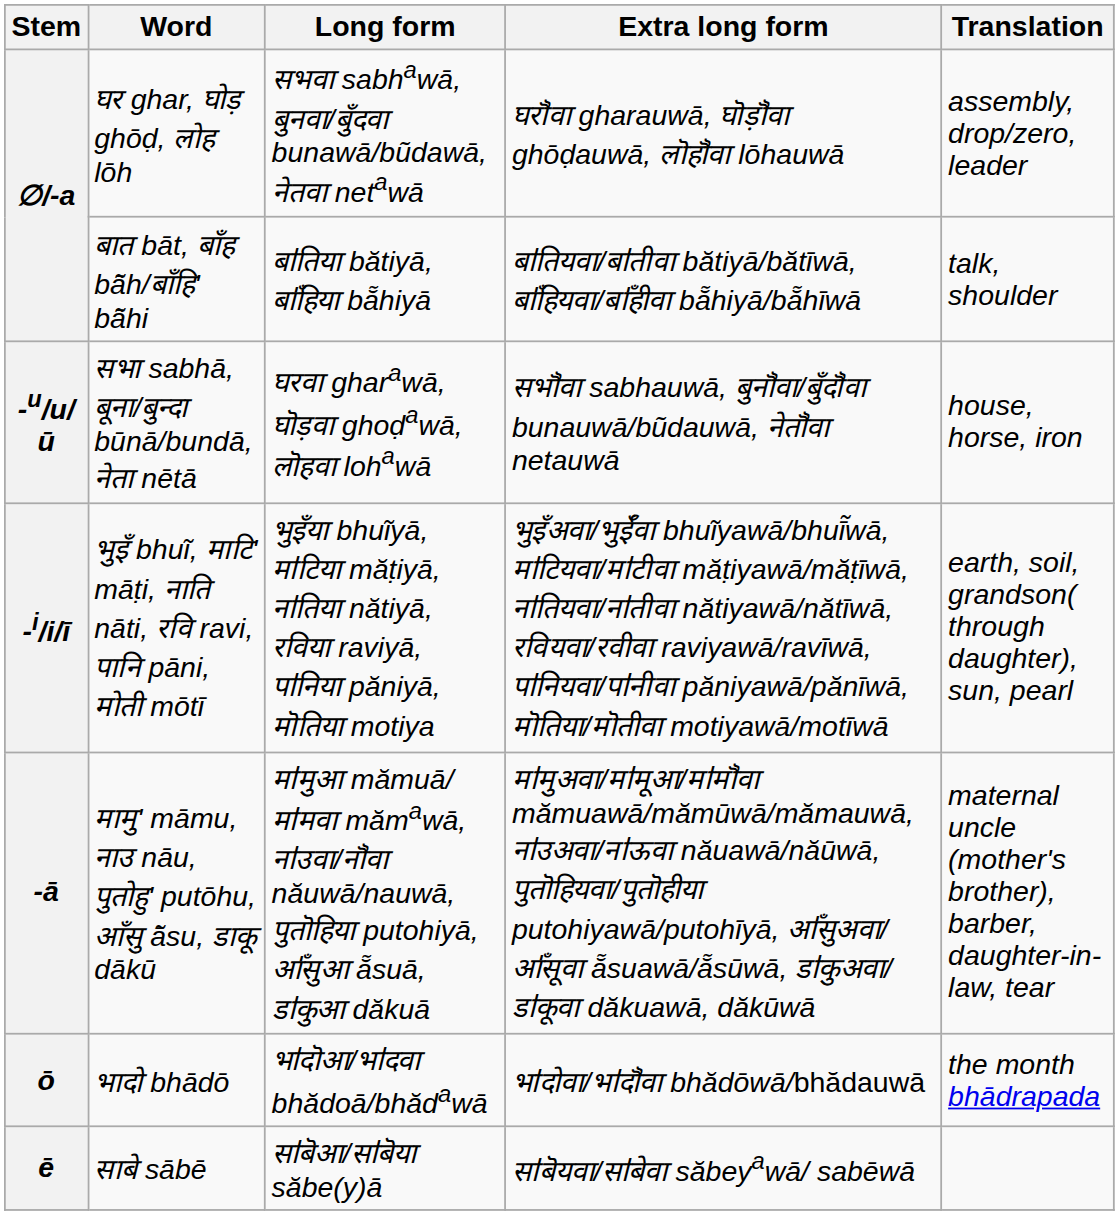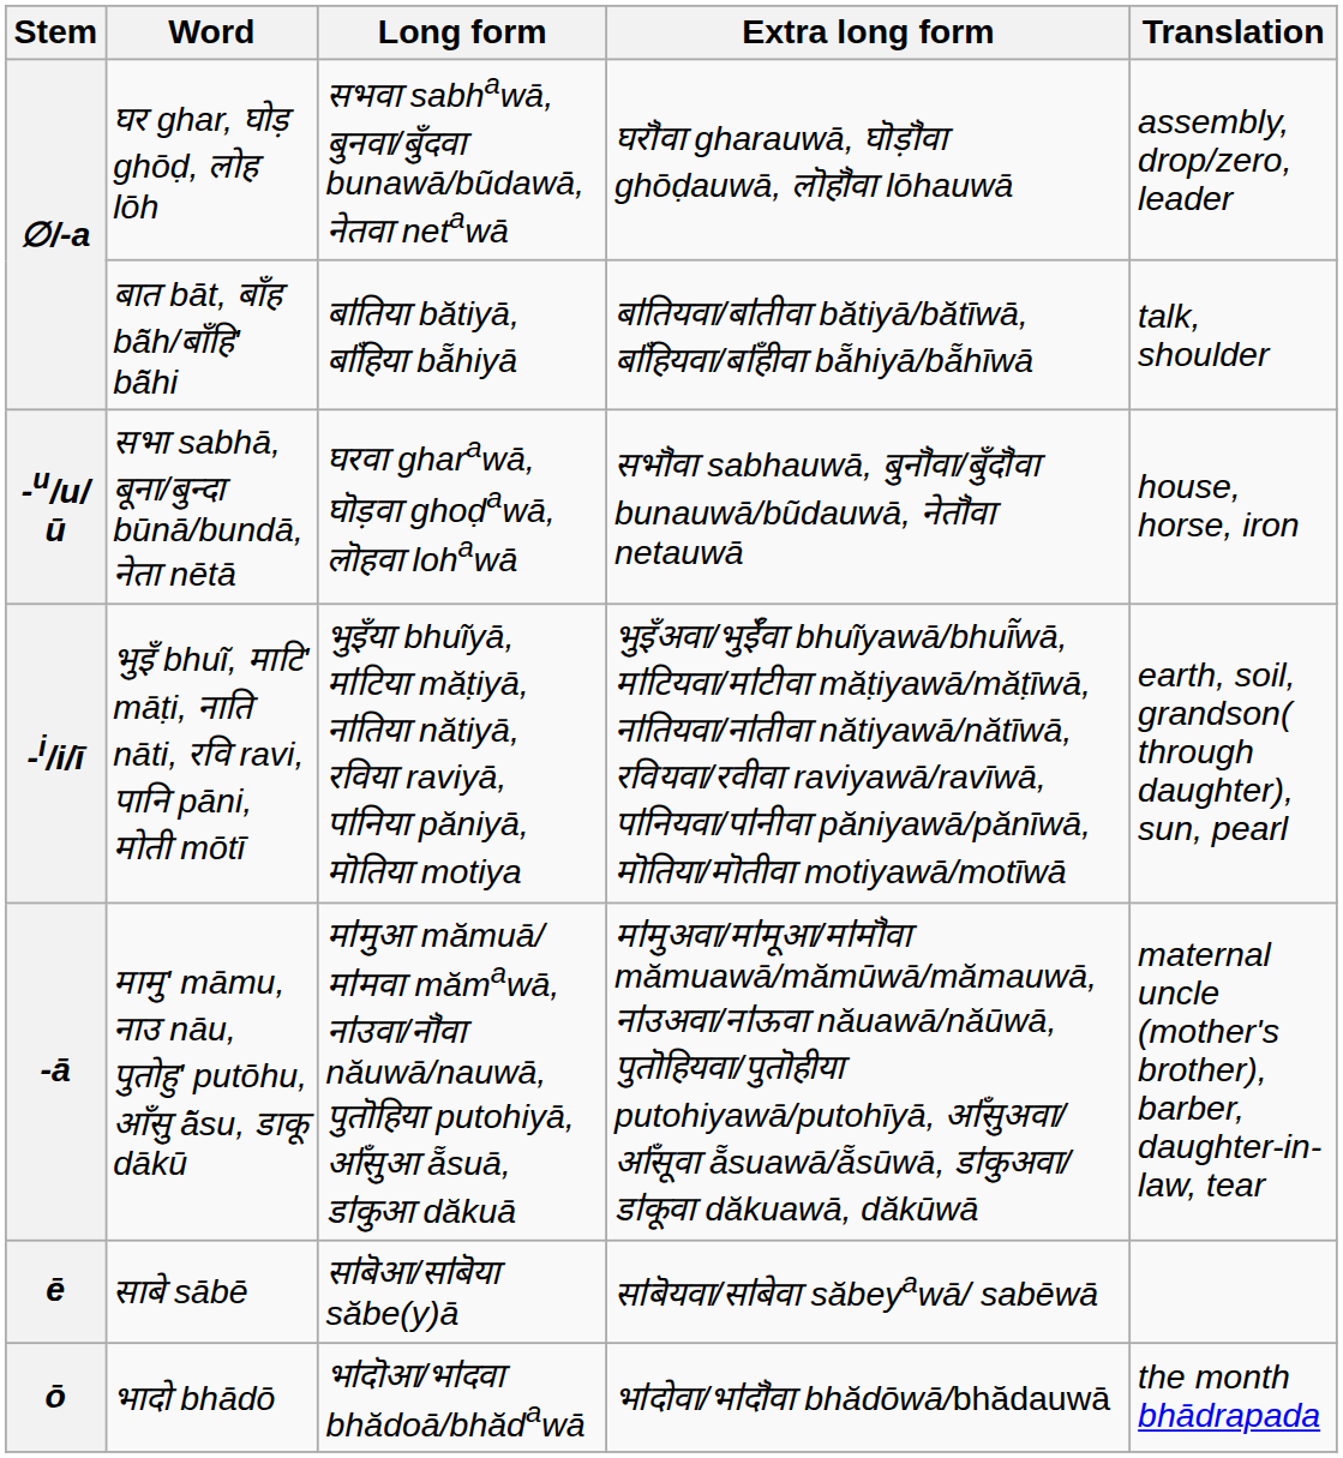rows swapped: साबे sābē <-> भादो bhādō
